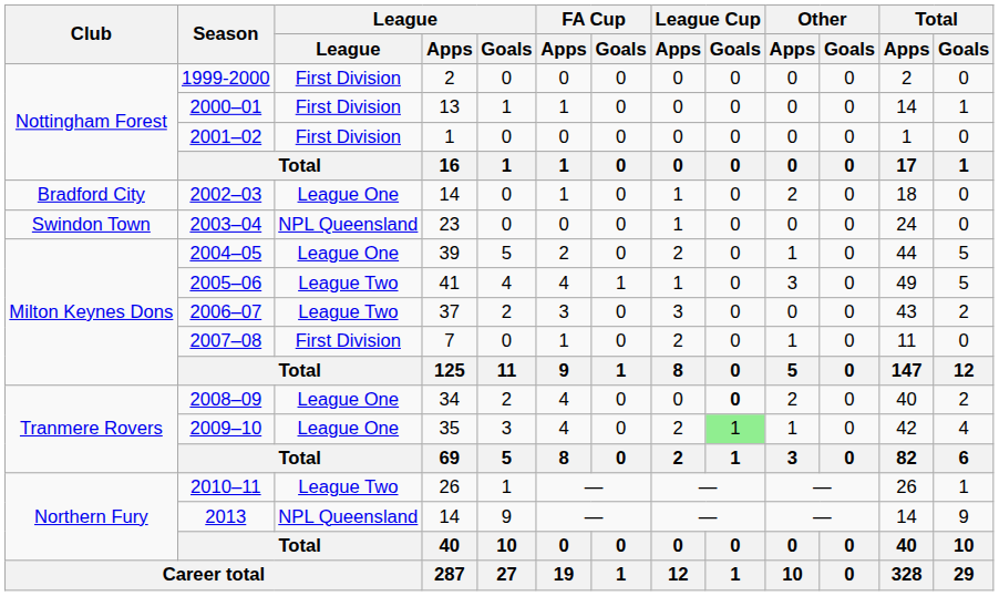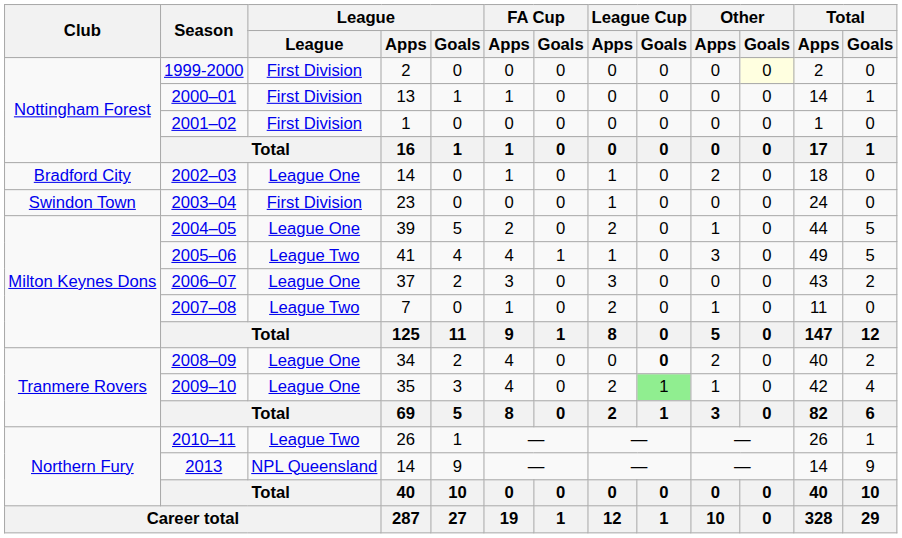1999-2000 | Other / Goals: no background -> lightyellow background
2003–04 | League: NPL Queensland -> First Division
2006–07 | League: League Two -> League One
2007–08 | League: First Division -> League Two
